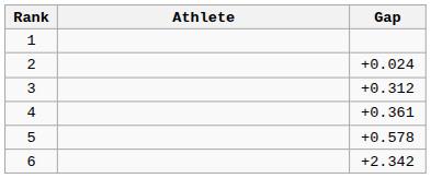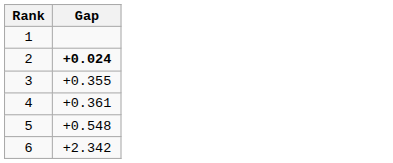- column: Athlete
2 | Gap: normal -> bold
3 | Gap: +0.312 -> +0.355
5 | Gap: +0.578 -> +0.548
